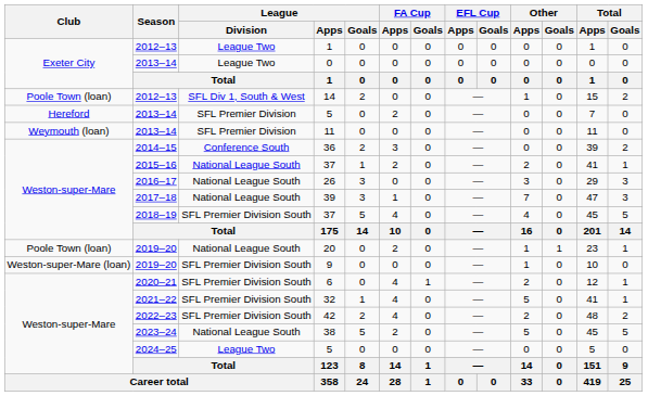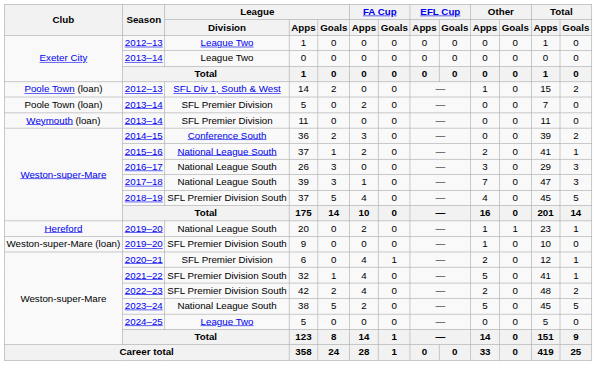2013–14 / 5 | Club: Hereford -> Poole Town (loan)
20 | Club: Poole Town (loan) -> Hereford
6 | League / Division: SFL Premier Division South -> SFL Premier Division
